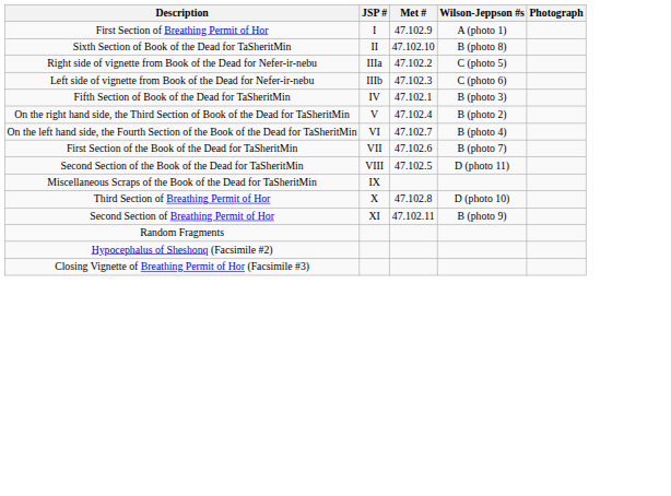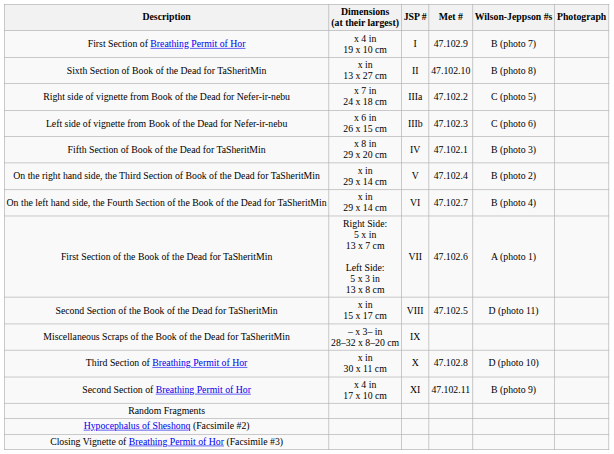+ column: Dimensions (at their largest) | x 4 in 19 x 10 cm | x in 13 x 27 cm | x 7 in 24 x 18 cm | x 6 in 26 x 15 cm | x 8 in 29 x 20 cm | x in 29 x 14 cm | x in 29 x 14 cm | Right Side: 5 x in 13 x 7 cm Left Side: 5 x 3 in 13 x 8 cm | x in 15 x 17 cm | – x 3– in 28–32 x 8–20 cm | x in 30 x 11 cm | x 4 in 17 x 10 cm
First Section of Breathing Permit of Hor | Wilson-Jeppson #s: A (photo 1) -> B (photo 7)
First Section of the Book of the Dead for TaSheritMin | Wilson-Jeppson #s: B (photo 7) -> A (photo 1)
